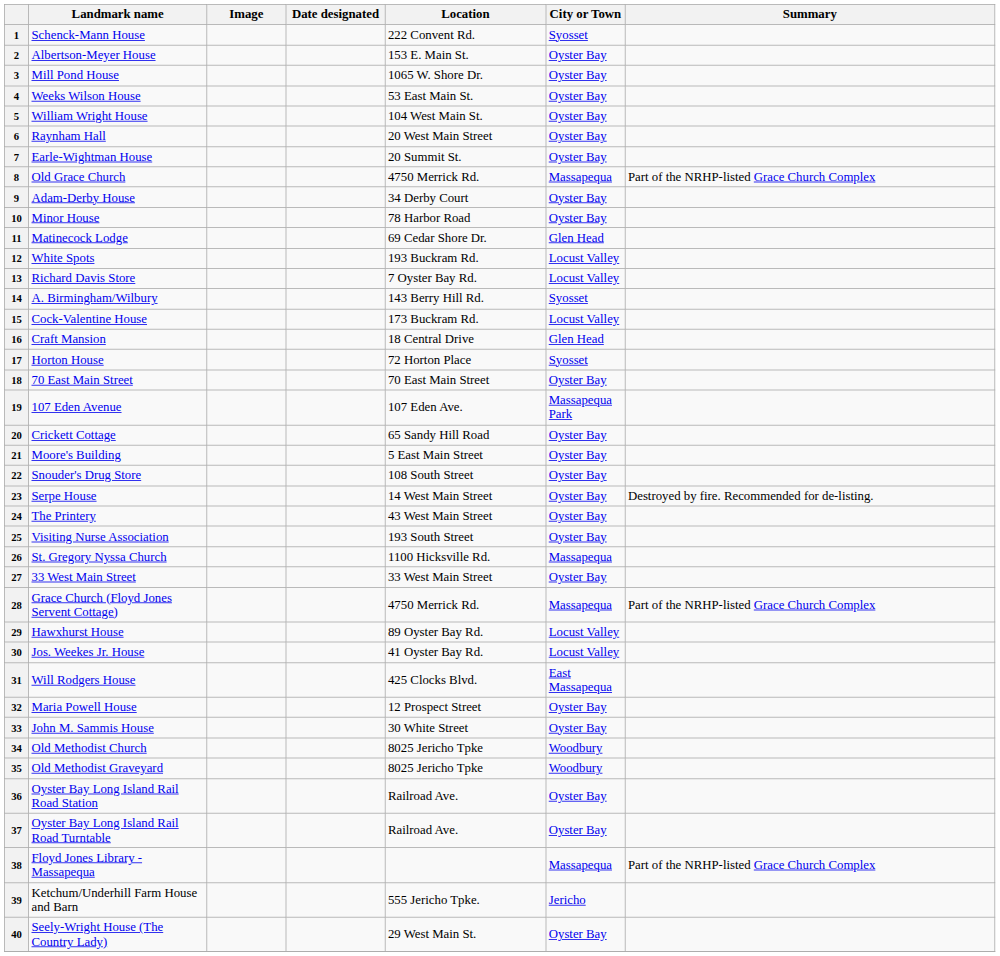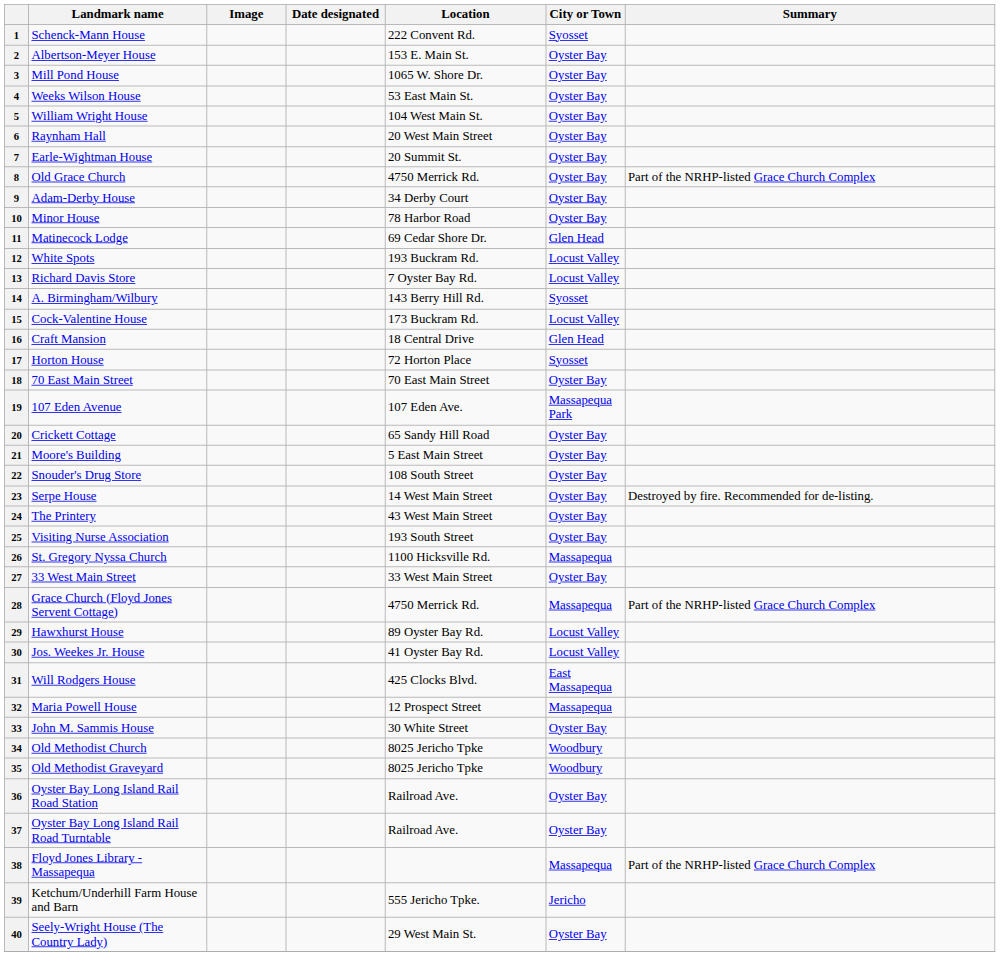8 | City or Town: Massapequa -> Oyster Bay
32 | City or Town: Oyster Bay -> Massapequa
